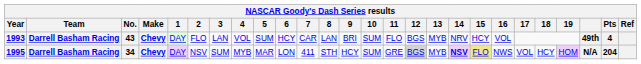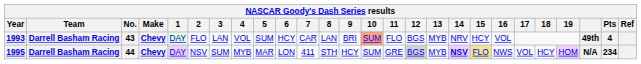1993 | 10: no background -> lightsalmon background
1995 | No.: 34 -> 44
1995 | Pts: 204 -> 234
